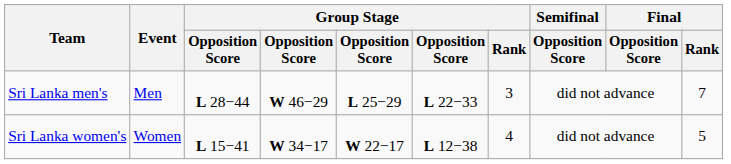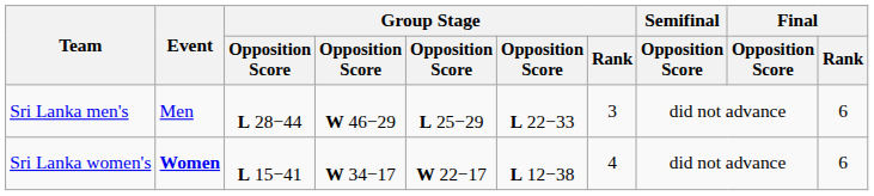Sri Lanka men's | Final / Rank: 7 -> 6
Sri Lanka women's | Event: normal -> bold
Sri Lanka women's | Final / Rank: 5 -> 6
